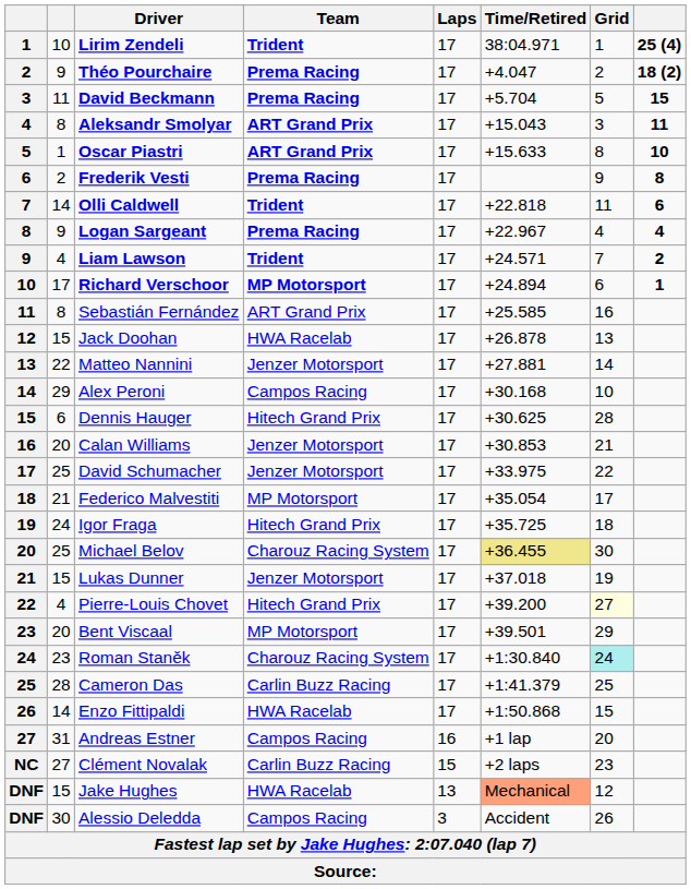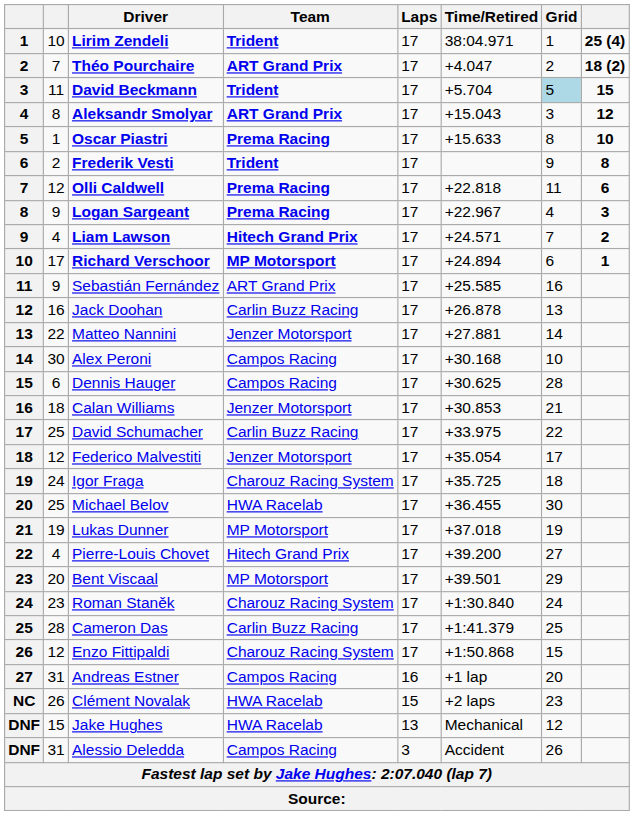Théo Pourchaire | column 2: 9 -> 7
Théo Pourchaire | Team: Prema Racing -> ART Grand Prix
David Beckmann | Team: Prema Racing -> Trident
David Beckmann | Grid: no background -> lightblue background
Aleksandr Smolyar | column 8: 11 -> 12
Oscar Piastri | Team: ART Grand Prix -> Prema Racing
Frederik Vesti | Team: Prema Racing -> Trident
Olli Caldwell | column 2: 14 -> 12
Olli Caldwell | Team: Trident -> Prema Racing
Logan Sargeant | column 8: 4 -> 3
Liam Lawson | Team: Trident -> Hitech Grand Prix
Sebastián Fernández | column 2: 8 -> 9
Jack Doohan | column 2: 15 -> 16
Jack Doohan | Team: HWA Racelab -> Carlin Buzz Racing
Alex Peroni | column 2: 29 -> 30
Dennis Hauger | Team: Hitech Grand Prix -> Campos Racing
Calan Williams | column 2: 20 -> 18
David Schumacher | Team: Jenzer Motorsport -> Carlin Buzz Racing
Federico Malvestiti | column 2: 21 -> 12
Federico Malvestiti | Team: MP Motorsport -> Jenzer Motorsport
Igor Fraga | Team: Hitech Grand Prix -> Charouz Racing System
Michael Belov | Team: Charouz Racing System -> HWA Racelab
Michael Belov | Time/Retired: khaki background -> no background
Lukas Dunner | column 2: 15 -> 19
Lukas Dunner | Team: Jenzer Motorsport -> MP Motorsport
Pierre-Louis Chovet | Grid: lightyellow background -> no background
Roman Staněk | Grid: paleturquoise background -> no background
Enzo Fittipaldi | column 2: 14 -> 12
Enzo Fittipaldi | Team: HWA Racelab -> Charouz Racing System
Clément Novalak | column 2: 27 -> 26
Clément Novalak | Team: Carlin Buzz Racing -> HWA Racelab
Jake Hughes | Time/Retired: lightsalmon background -> no background
Alessio Deledda | column 2: 30 -> 31
